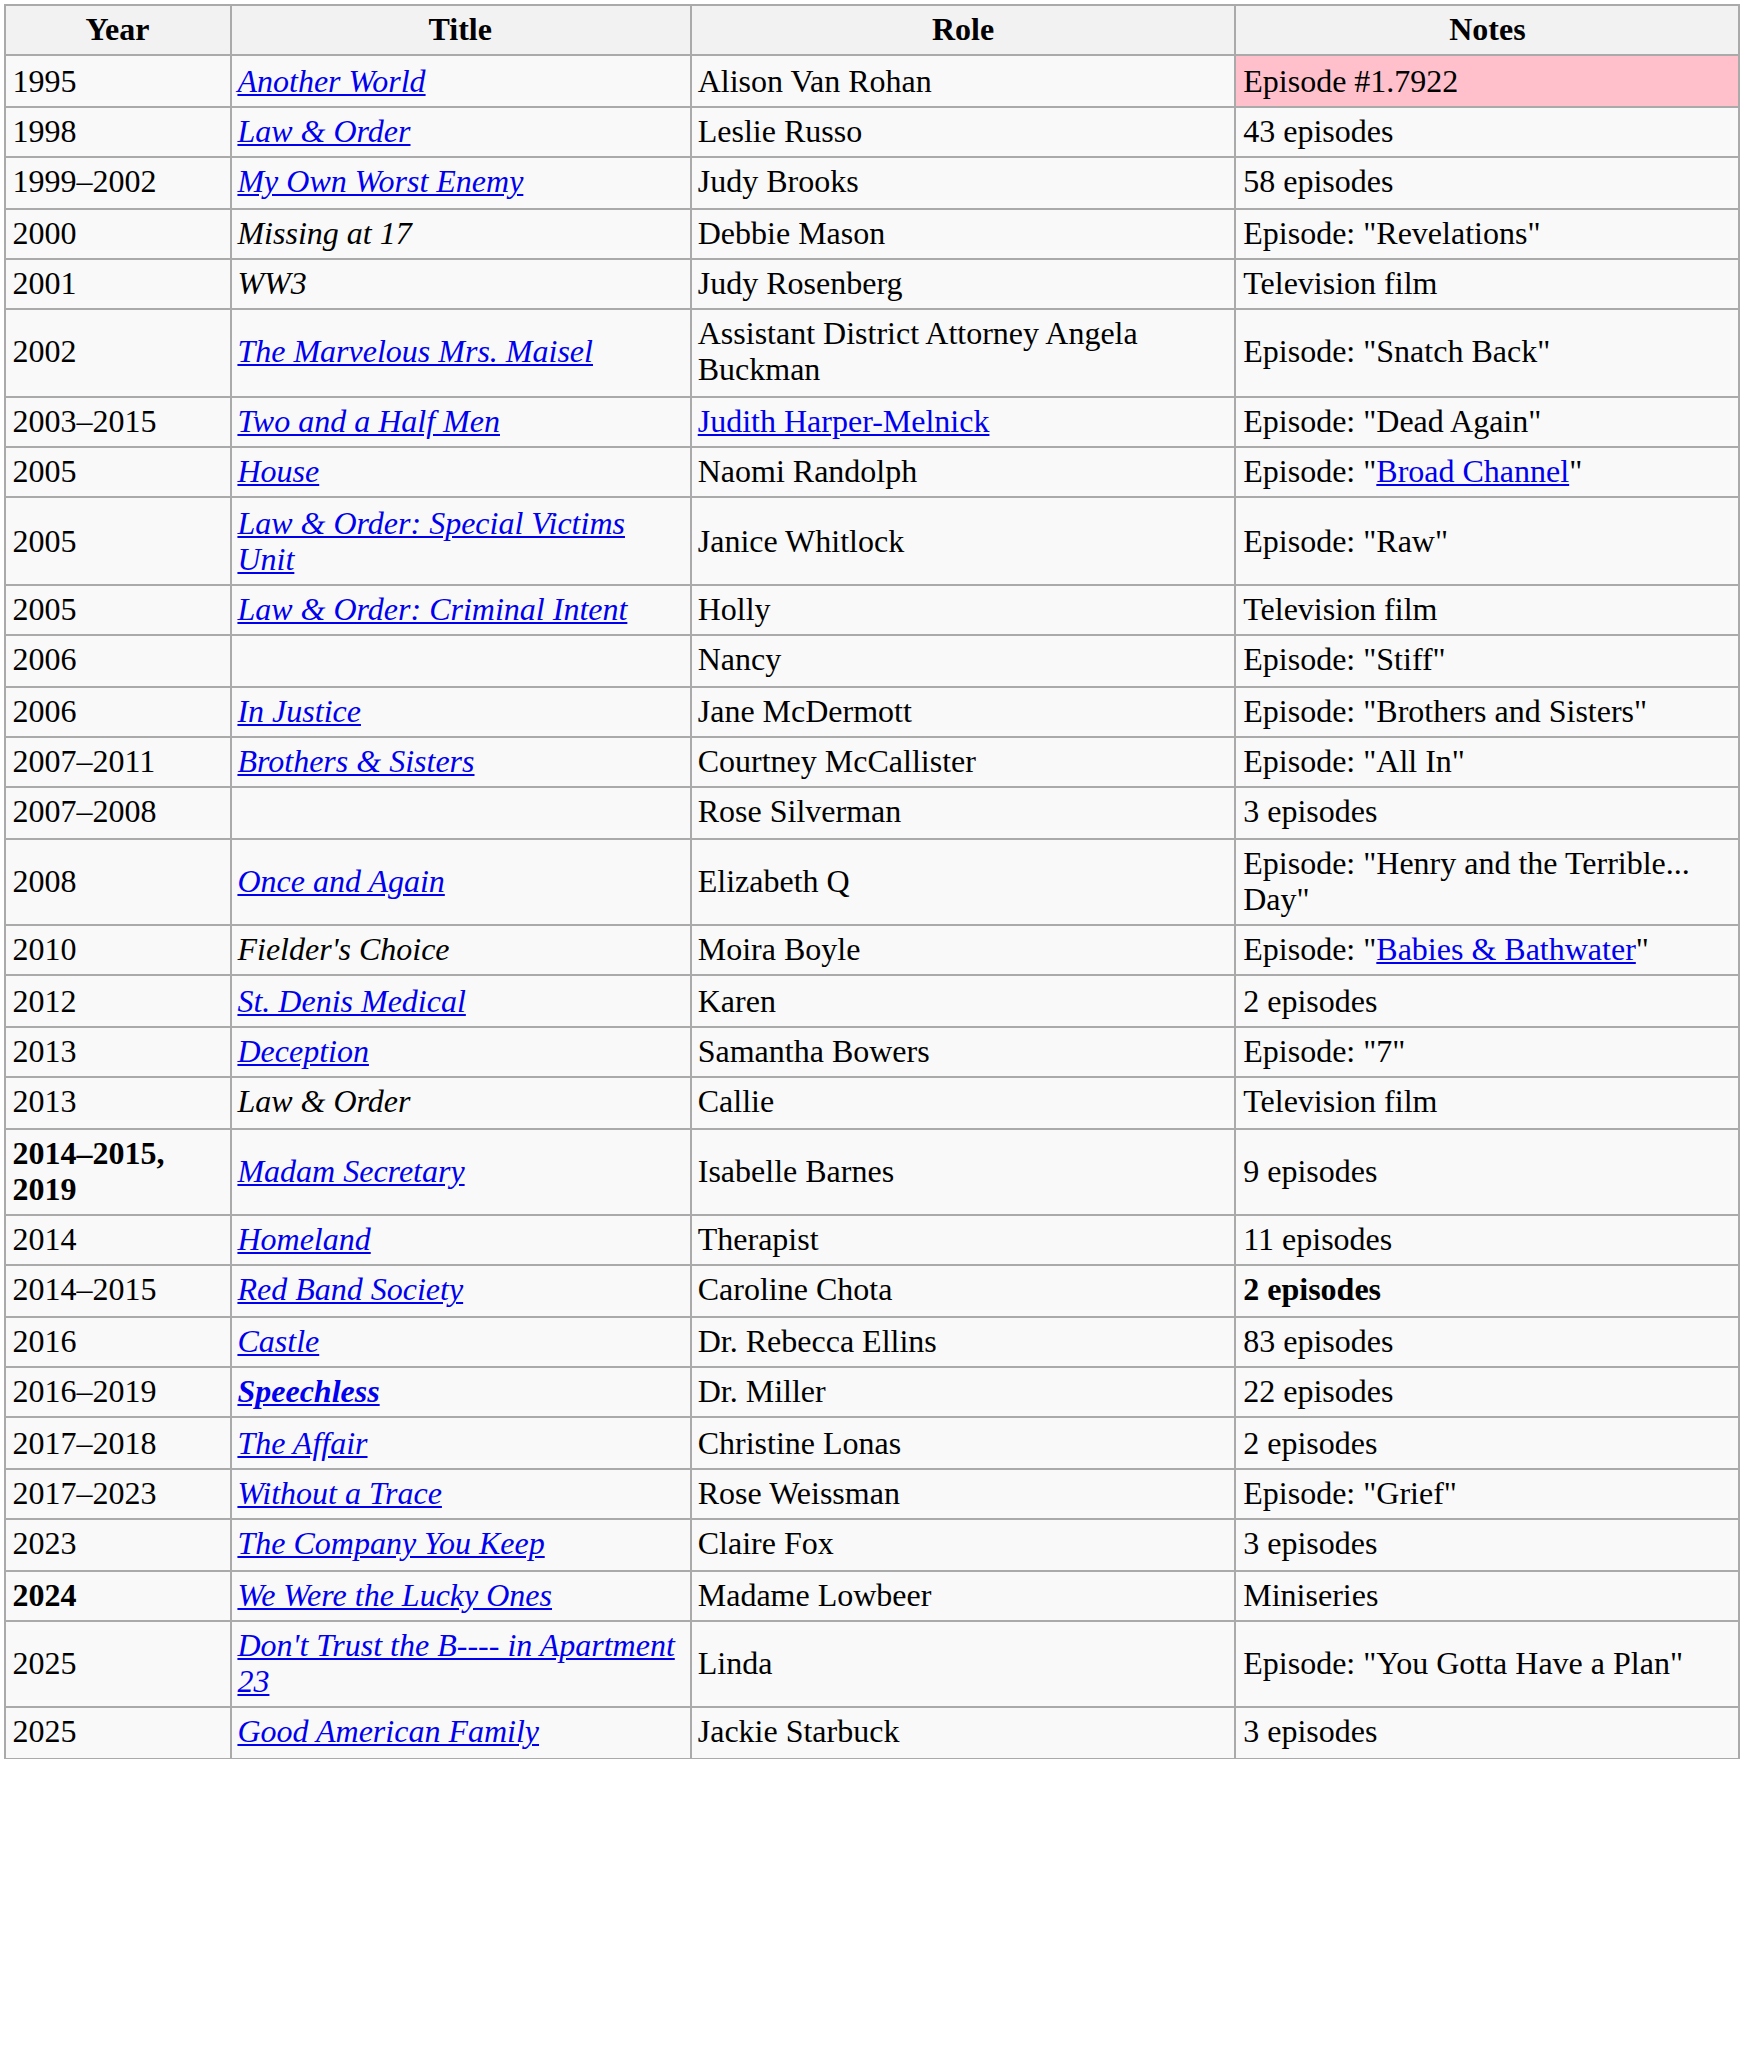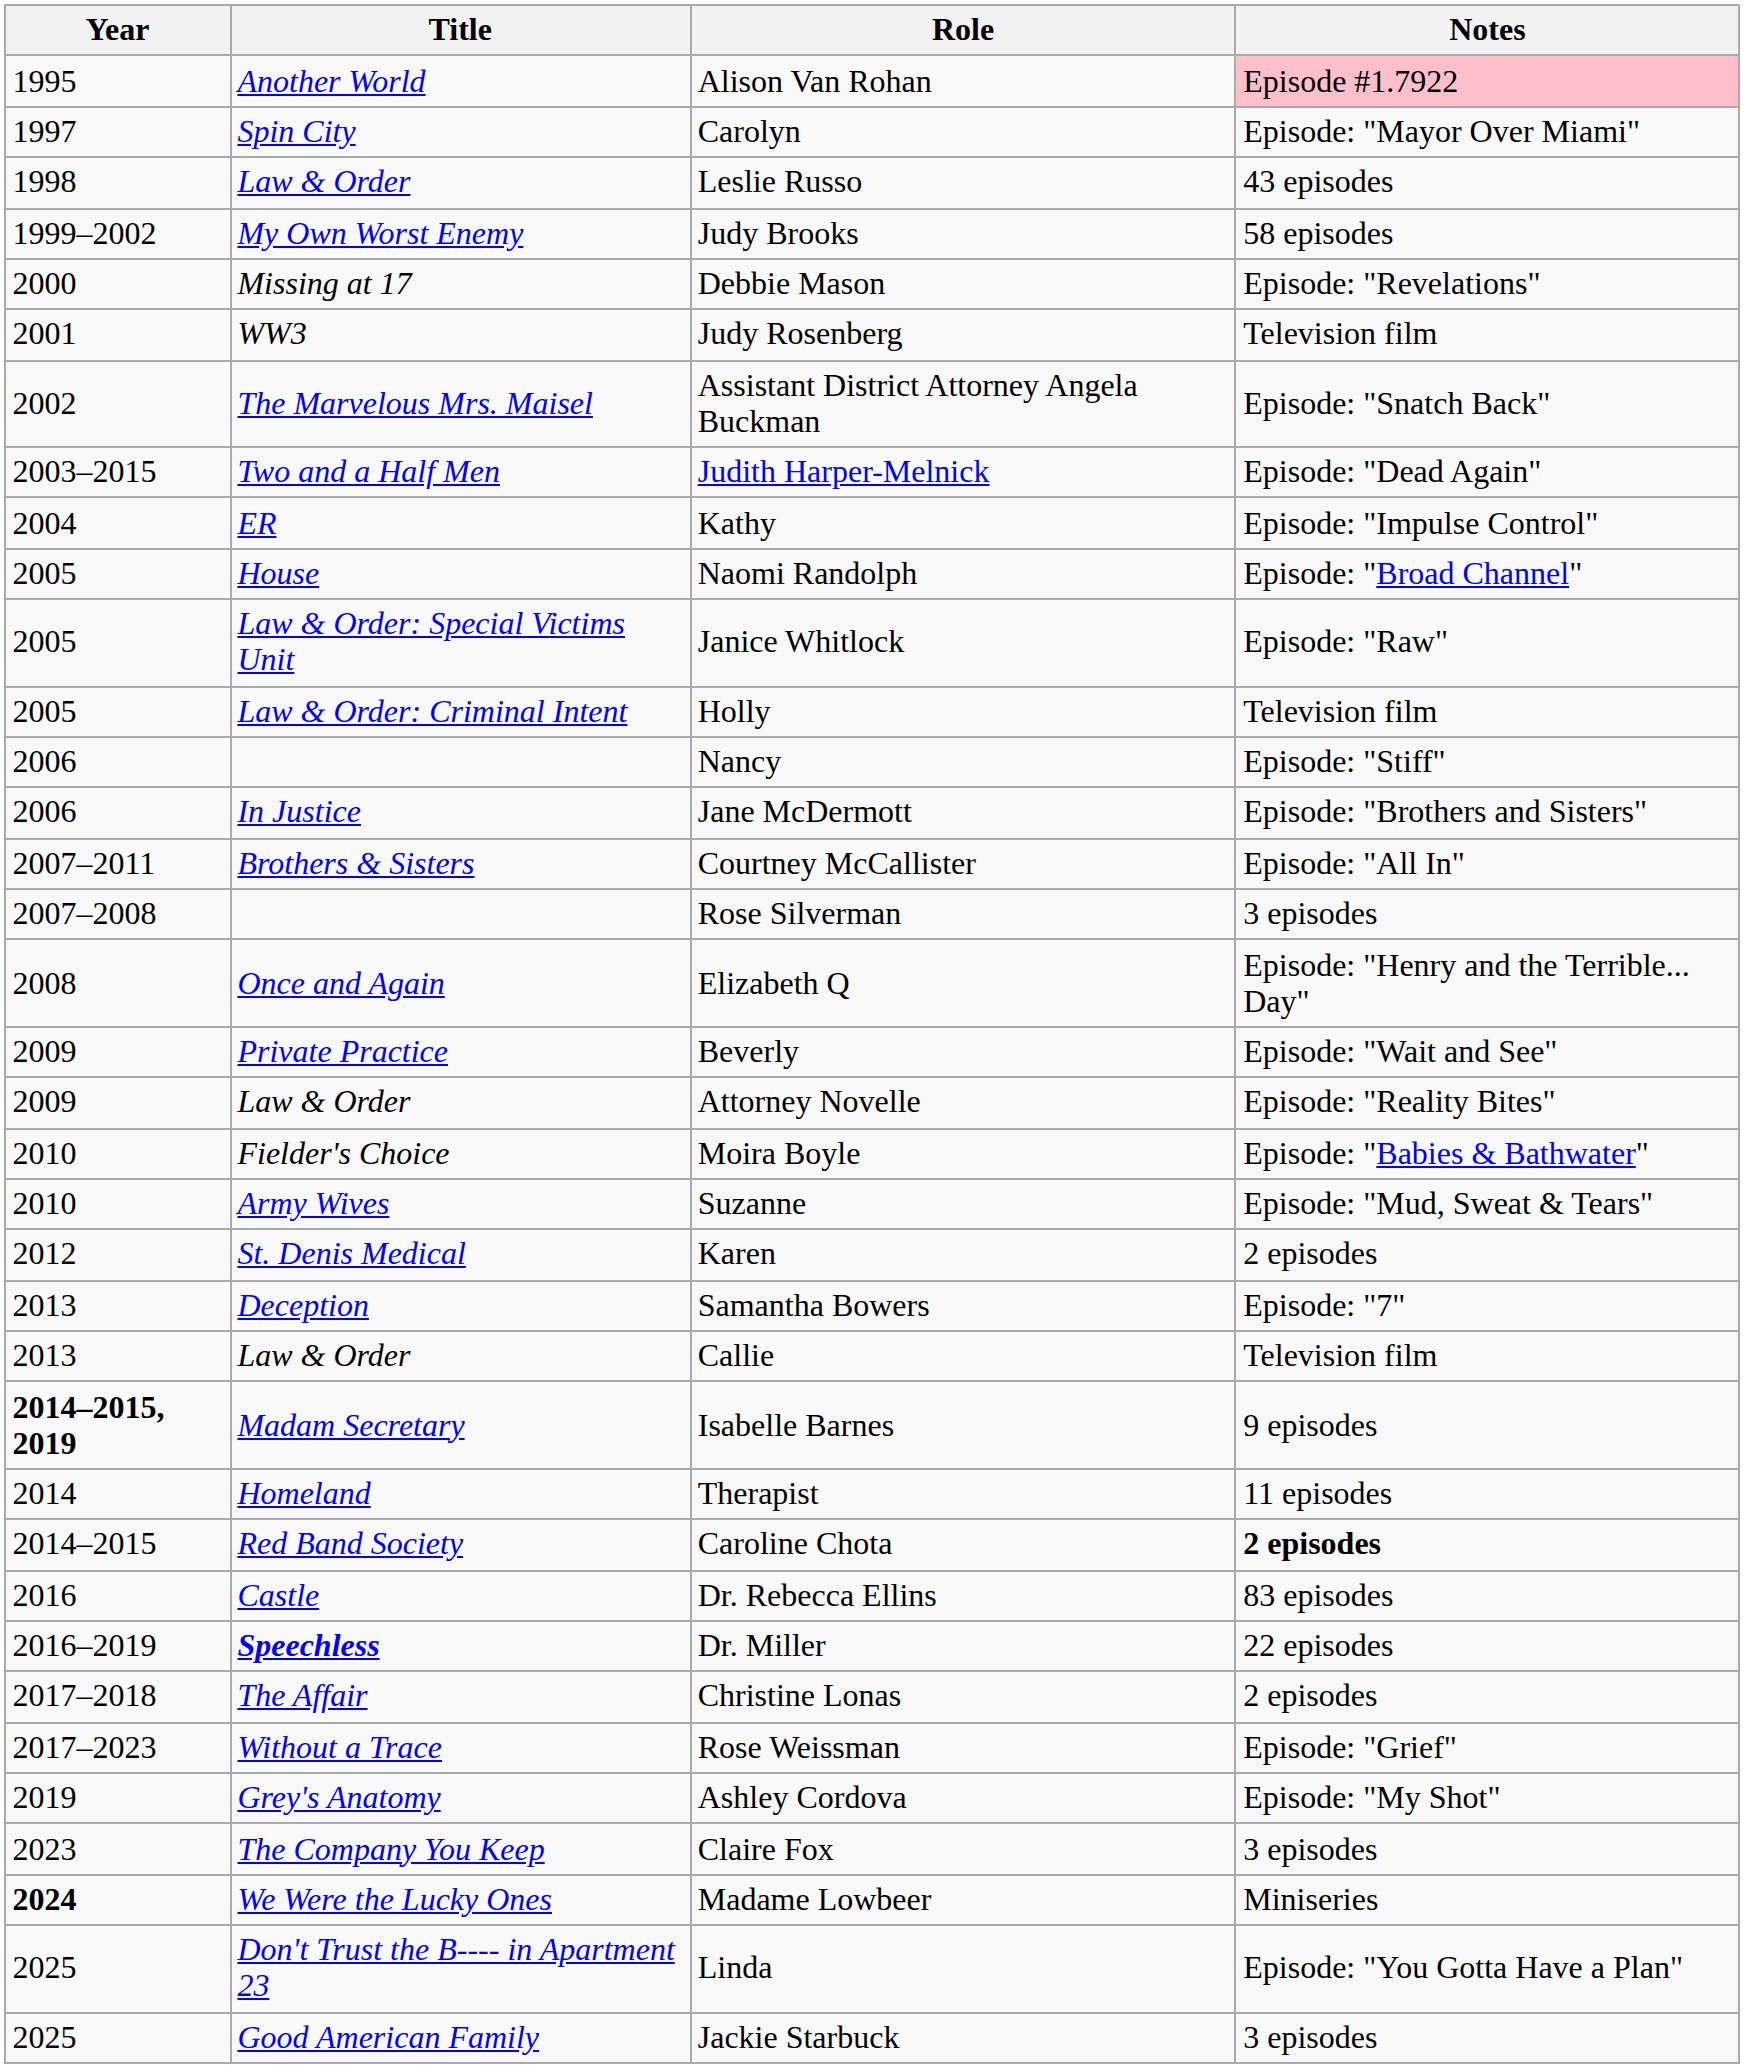+ row: 1997 | Spin City | Carolyn | Episode: "Mayor Over Miami"
+ row: 2004 | ER | Kathy | Episode: "Impulse Control"
+ row: 2009 | Private Practice | Beverly | Episode: "Wait and See"
+ row: 2009 | Law & Order | Attorney Novelle | Episode: "Reality Bites"
+ row: 2010 | Army Wives | Suzanne | Episode: "Mud, Sweat & Tears"
+ row: 2019 | Grey's Anatomy | Ashley Cordova | Episode: "My Shot"
